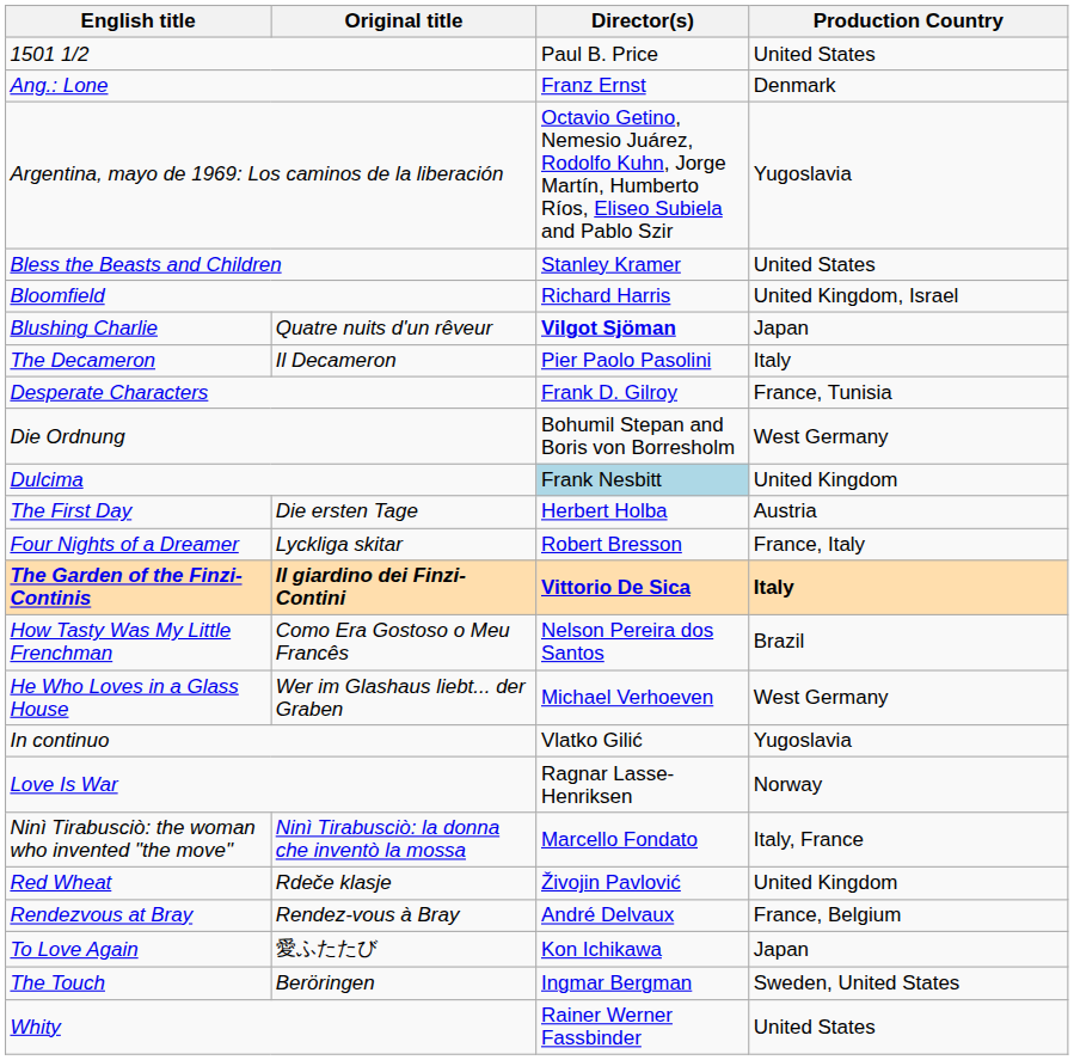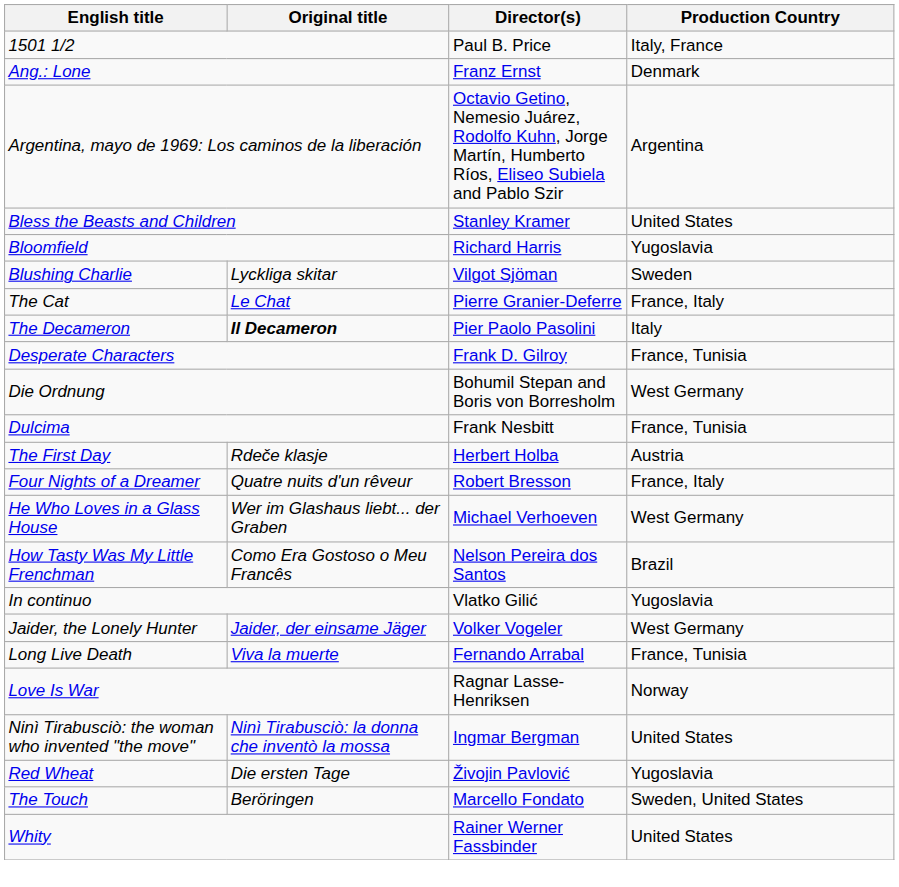1501 1/2 | Production Country: United States -> Italy, France
Argentina, mayo de 1969: Los caminos de la liberación | Production Country: Yugoslavia -> Argentina
Bloomfield | Production Country: United Kingdom, Israel -> Yugoslavia
Blushing Charlie | Original title: Quatre nuits d'un rêveur -> Lyckliga skitar
Blushing Charlie | Director(s): bold -> normal
Blushing Charlie | Production Country: Japan -> Sweden
+ row: The Cat | Le Chat | Pierre Granier-Deferre | France, Italy
The Decameron | Original title: normal -> bold
Dulcima | Director(s): lightblue background -> no background
Dulcima | Production Country: United Kingdom -> France, Tunisia
The First Day | Original title: Die ersten Tage -> Rdeče klasje
Four Nights of a Dreamer | Original title: Lyckliga skitar -> Quatre nuits d'un rêveur
- row: The Garden of the Finzi-Continis | Il giardino dei Finzi-Contini | Vittorio De Sica | Italy
rows swapped: He Who Loves in a Glass House <-> How Tasty Was My Little Frenchman
+ row: Jaider, the Lonely Hunter | Jaider, der einsame Jäger | Volker Vogeler | West Germany
+ row: Long Live Death | Viva la muerte | Fernando Arrabal | France, Tunisia
Ninì Tirabusciò: the woman who invented "the move" | Director(s): Marcello Fondato -> Ingmar Bergman
Ninì Tirabusciò: the woman who invented "the move" | Production Country: Italy, France -> United States
Red Wheat | Original title: Rdeče klasje -> Die ersten Tage
Red Wheat | Production Country: United Kingdom -> Yugoslavia
- row: Rendezvous at Bray | Rendez-vous à Bray | André Delvaux | France, Belgium
- row: To Love Again | 愛ふたたび | Kon Ichikawa | Japan
The Touch | Director(s): Ingmar Bergman -> Marcello Fondato
